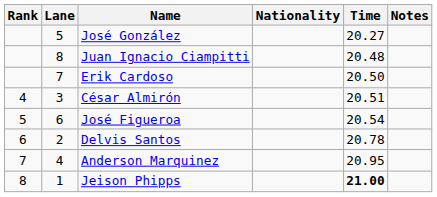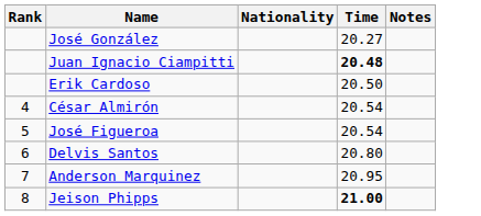- column: Lane | 5 | 8 | 7 | 3 | 6 | 2 | 4 | 1
Juan Ignacio Ciampitti | Time: normal -> bold
César Almirón | Time: 20.51 -> 20.54
Delvis Santos | Time: 20.78 -> 20.80
